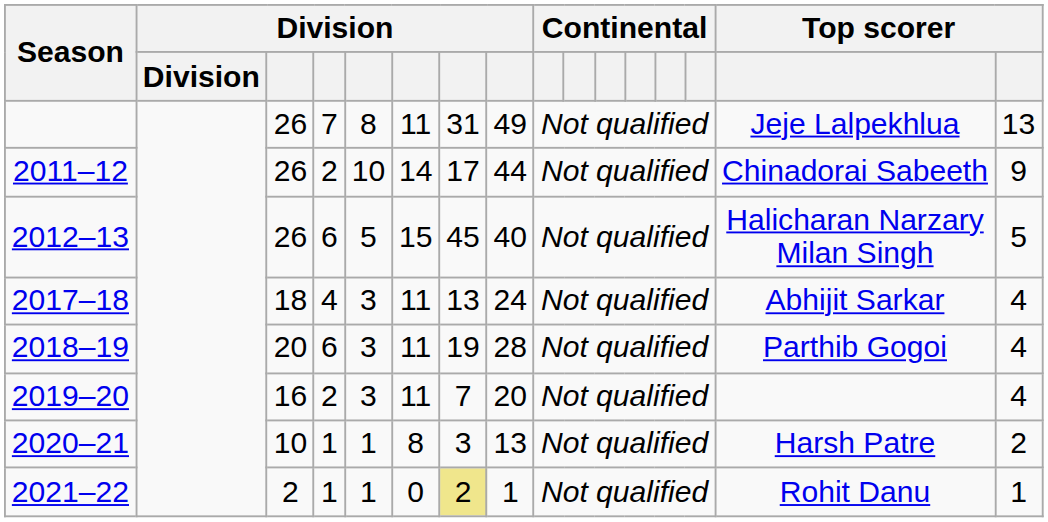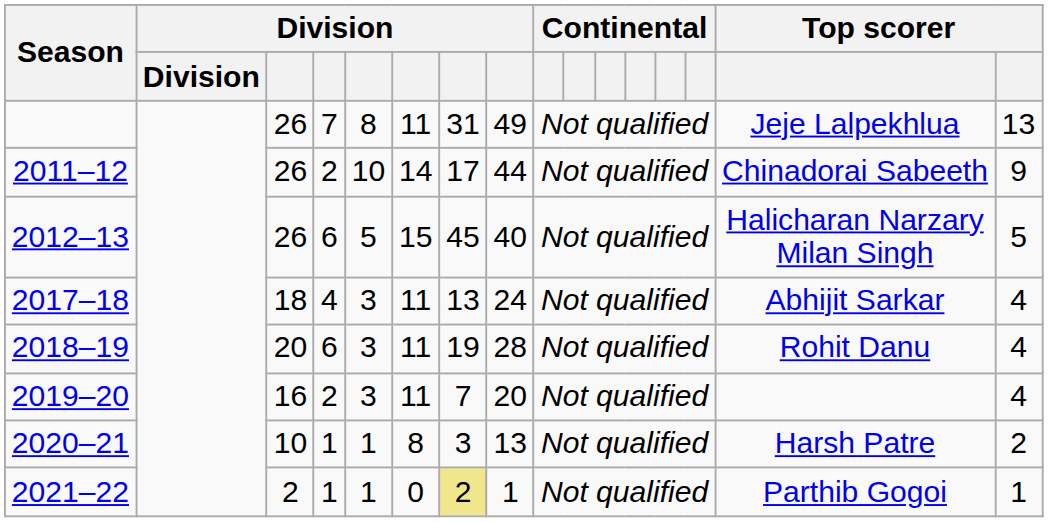2018–19 | column 15: Parthib Gogoi -> Rohit Danu
2021–22 | column 15: Rohit Danu -> Parthib Gogoi
